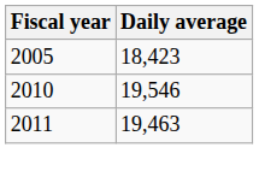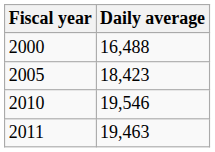+ row: 2000 | 16,488
